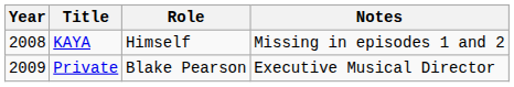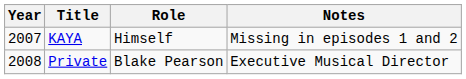KAYA | Year: 2008 -> 2007
Private | Year: 2009 -> 2008
